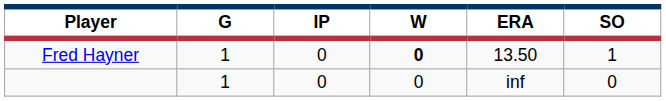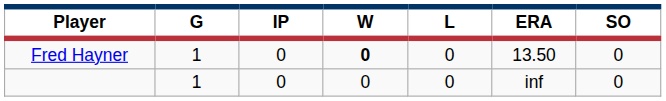+ column: L | 0 | 0
Fred Hayner | SO: 1 -> 0
